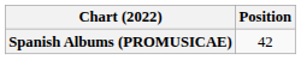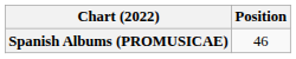Spanish Albums (PROMUSICAE) | Position: 42 -> 46
